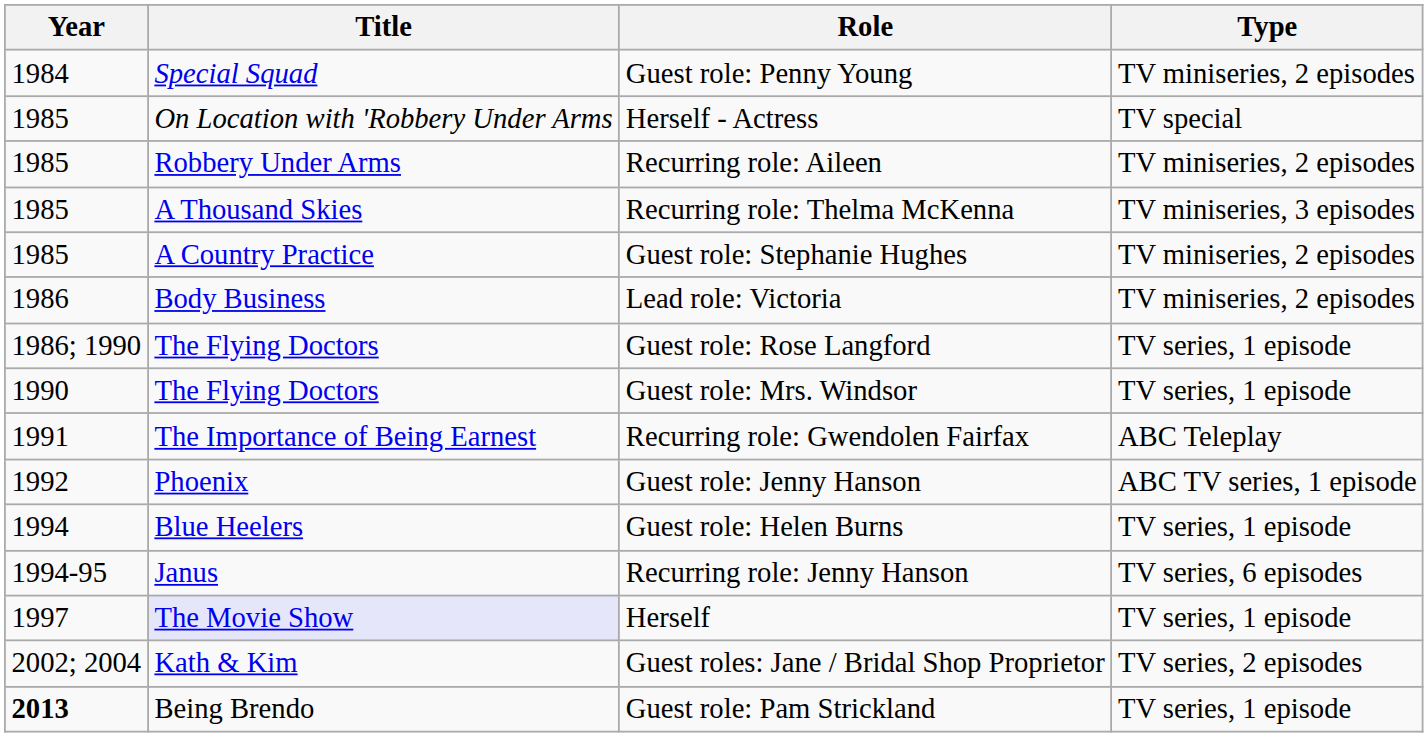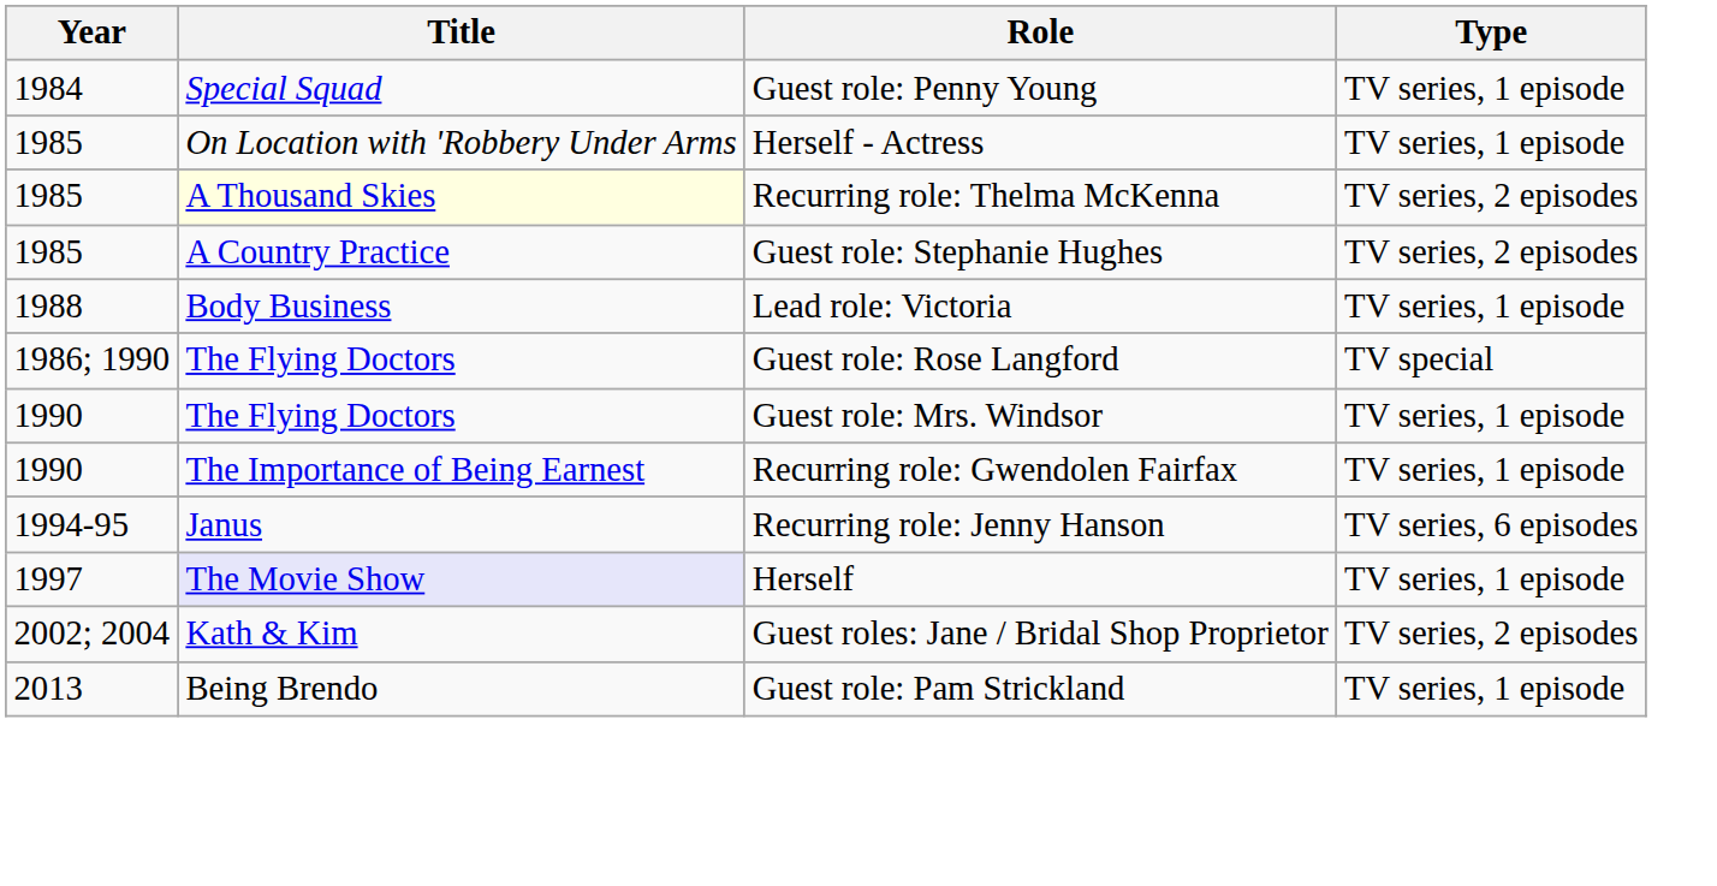Guest role: Penny Young | Type: TV miniseries, 2 episodes -> TV series, 1 episode
Herself - Actress | Type: TV special -> TV series, 1 episode
- row: 1985 | Robbery Under Arms | Recurring role: Aileen | TV miniseries, 2 episodes
Recurring role: Thelma McKenna | Title: no background -> lightyellow background
Recurring role: Thelma McKenna | Type: TV miniseries, 3 episodes -> TV series, 2 episodes
Guest role: Stephanie Hughes | Type: TV miniseries, 2 episodes -> TV series, 2 episodes
Lead role: Victoria | Year: 1986 -> 1988
Lead role: Victoria | Type: TV miniseries, 2 episodes -> TV series, 1 episode
Guest role: Rose Langford | Type: TV series, 1 episode -> TV special
Recurring role: Gwendolen Fairfax | Year: 1991 -> 1990
Recurring role: Gwendolen Fairfax | Type: ABC Teleplay -> TV series, 1 episode
- row: 1992 | Phoenix | Guest role: Jenny Hanson | ABC TV series, 1 episode
- row: 1994 | Blue Heelers | Guest role: Helen Burns | TV series, 1 episode
Guest role: Pam Strickland | Year: bold -> normal
